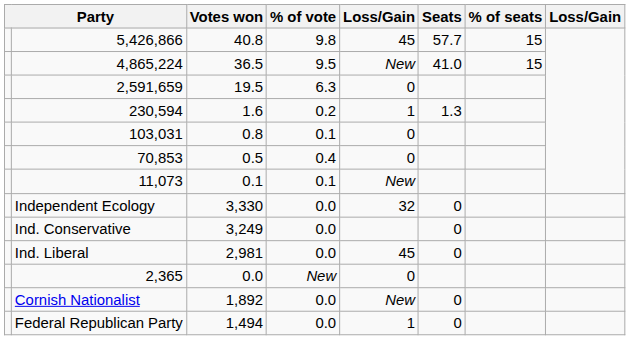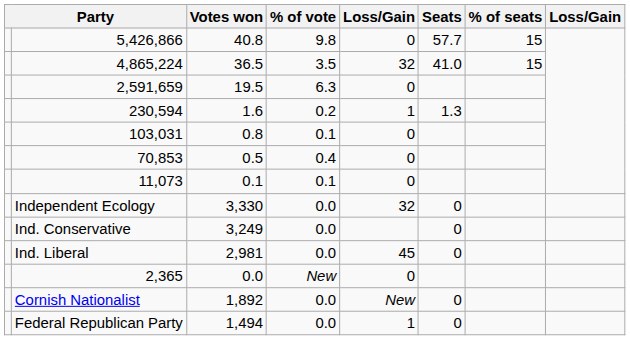5,426,866 | column 5: 45 -> 0
4,865,224 | % of vote: 9.5 -> 3.5
4,865,224 | column 5: New -> 32
11,073 | column 5: New -> 0
